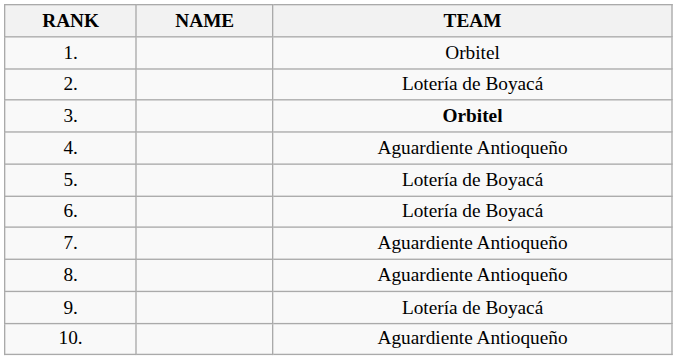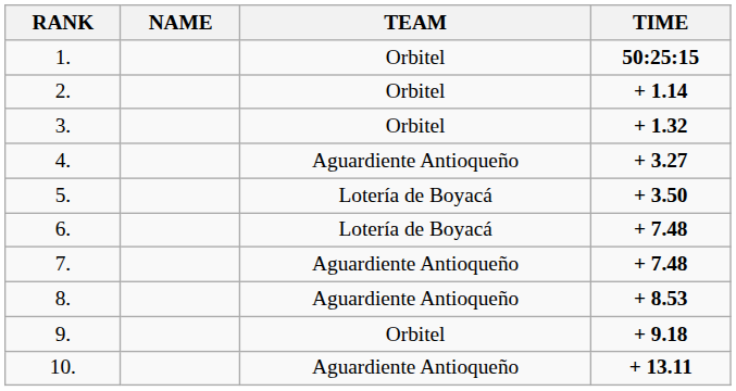+ column: TIME | 50:25:15 | + 1.14 | + 1.32 | + 3.27 | + 3.50 | + 7.48 | + 7.48 | + 8.53 | + 9.18 | + 13.11
2. | TEAM: Lotería de Boyacá -> Orbitel
3. | TEAM: bold -> normal
9. | TEAM: Lotería de Boyacá -> Orbitel
